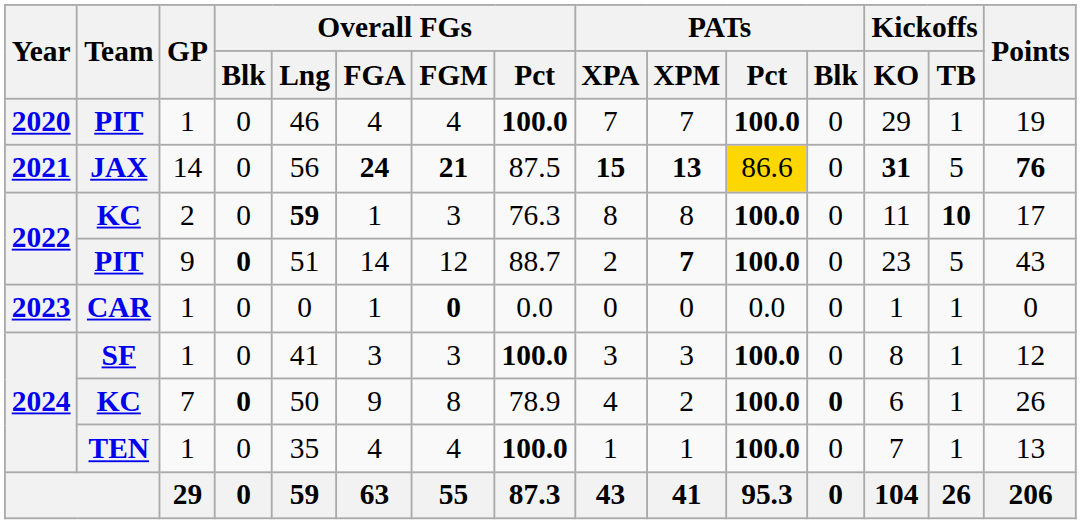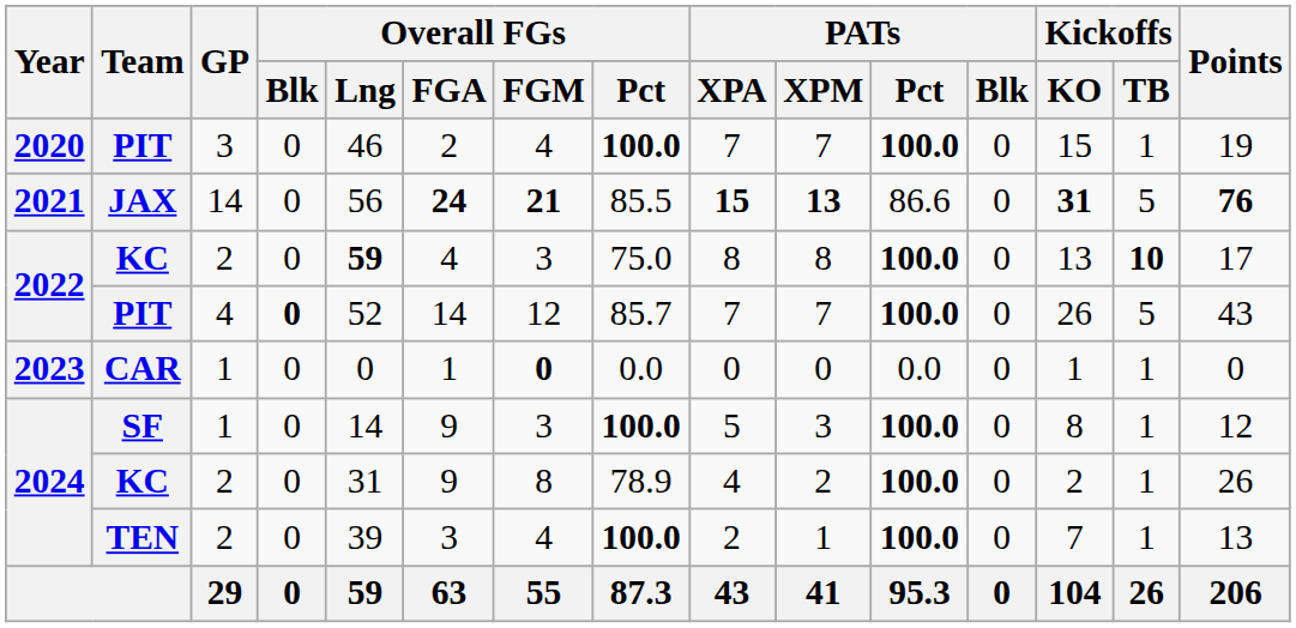2020 / PIT | GP: 1 -> 3
2020 / PIT | Overall FGs / FGA: 4 -> 2
2020 / PIT | Kickoffs / KO: 29 -> 15
JAX | Overall FGs / Pct: 87.5 -> 85.5
JAX | PATs / Pct: gold background -> no background
2022 / KC | Overall FGs / FGA: 1 -> 4
2022 / KC | Overall FGs / Pct: 76.3 -> 75.0
2022 / KC | Kickoffs / KO: 11 -> 13
2022 / PIT | GP: 9 -> 4
2022 / PIT | Overall FGs / Lng: 51 -> 52
2022 / PIT | Overall FGs / Pct: 88.7 -> 85.7
2022 / PIT | PATs / XPA: 2 -> 7
2022 / PIT | PATs / XPM: bold -> normal
2022 / PIT | Kickoffs / KO: 23 -> 26
SF | Overall FGs / Lng: 41 -> 14
SF | Overall FGs / FGA: 3 -> 9
SF | PATs / XPA: 3 -> 5
2024 / KC | GP: 7 -> 2
2024 / KC | Overall FGs / Blk: bold -> normal
2024 / KC | Overall FGs / Lng: 50 -> 31
2024 / KC | PATs / Blk: bold -> normal
2024 / KC | Kickoffs / KO: 6 -> 2
TEN | GP: 1 -> 2
TEN | Overall FGs / Lng: 35 -> 39
TEN | Overall FGs / FGA: 4 -> 3
TEN | PATs / XPA: 1 -> 2
